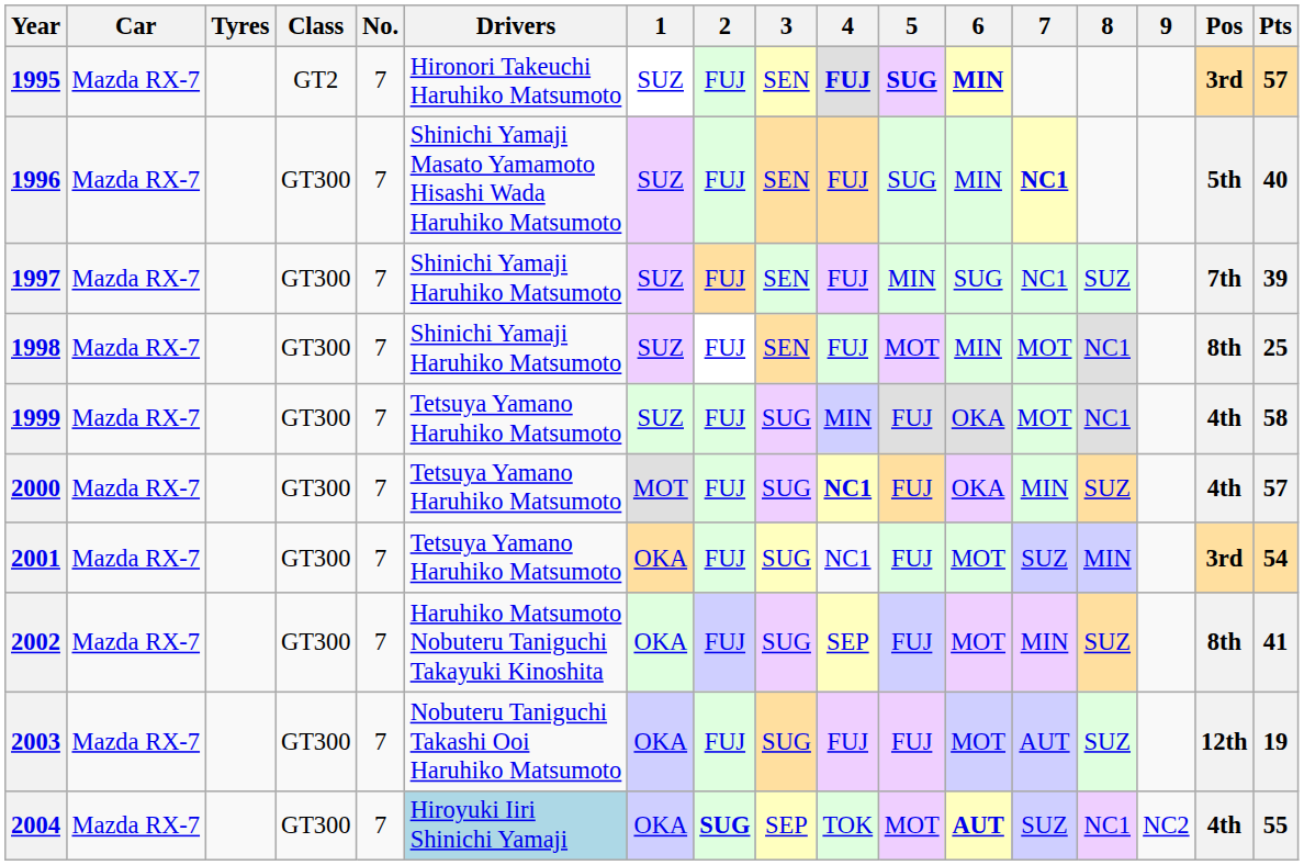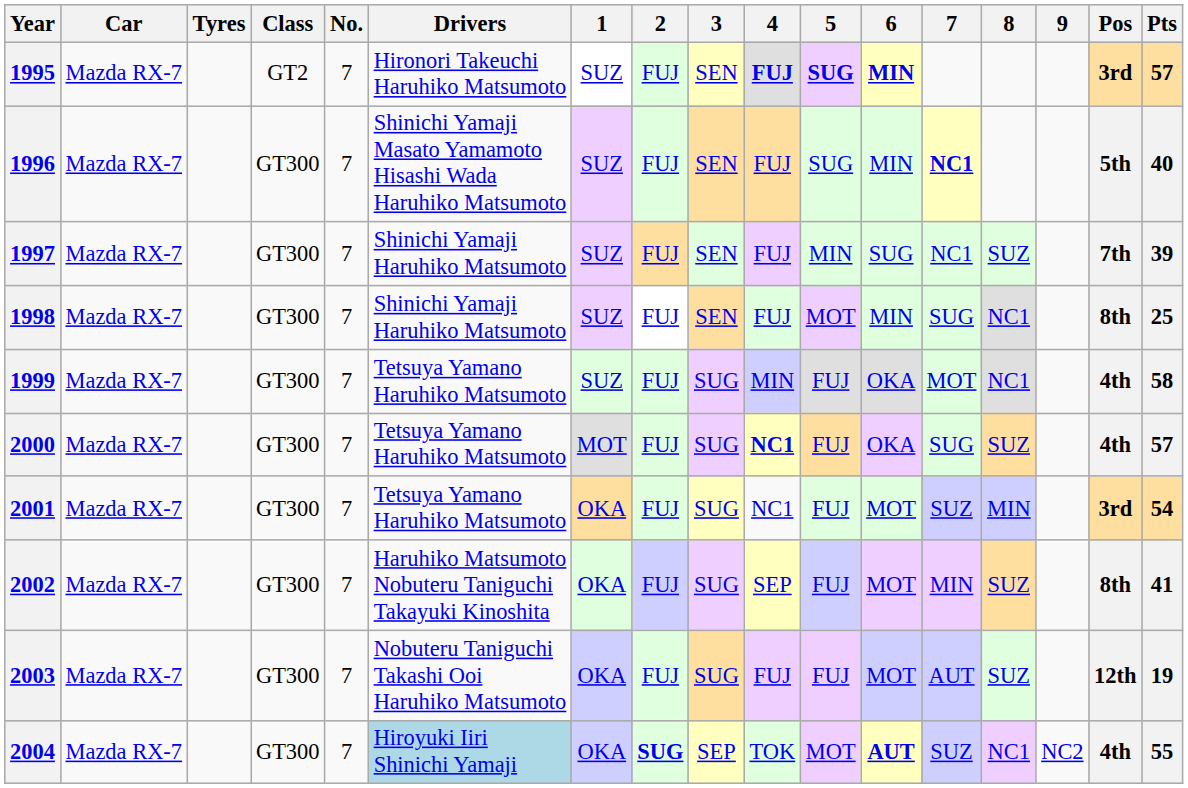1998 | 7: MOT -> SUG
2000 | 7: MIN -> SUG
